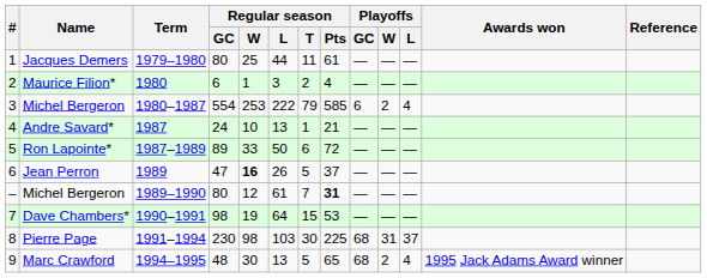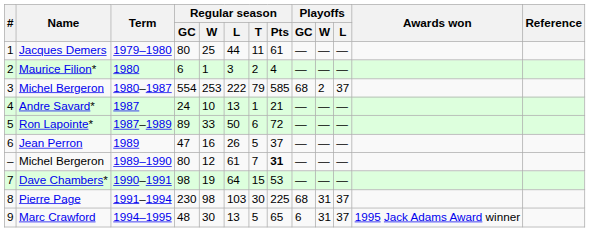3 / Michel Bergeron | Playoffs / GC: 6 -> 68
3 / Michel Bergeron | Playoffs / L: 4 -> 37
Jean Perron | Regular season / W: bold -> normal
Marc Crawford | Playoffs / GC: 68 -> 6
Marc Crawford | Playoffs / W: 2 -> 31
Marc Crawford | Playoffs / L: 4 -> 37
